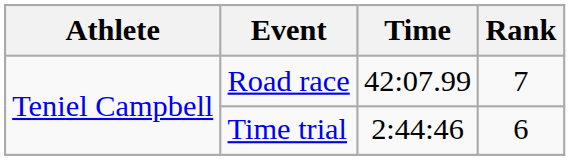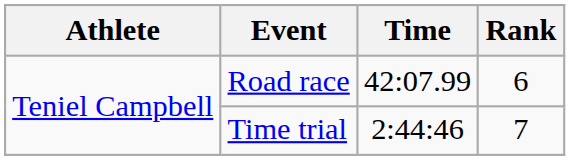Road race | Rank: 7 -> 6
Time trial | Rank: 6 -> 7
